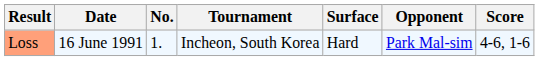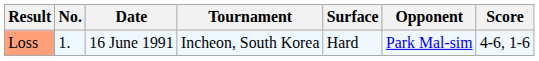columns swapped: No. <-> Date
